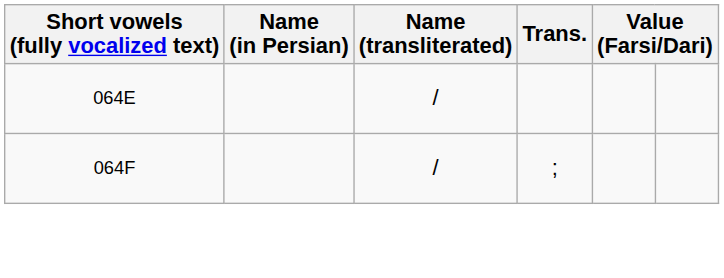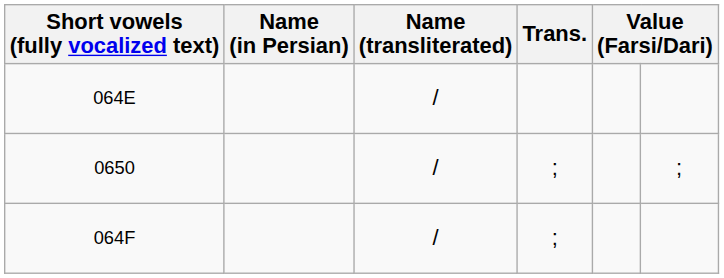+ row: 0650 | / | ; | ;
